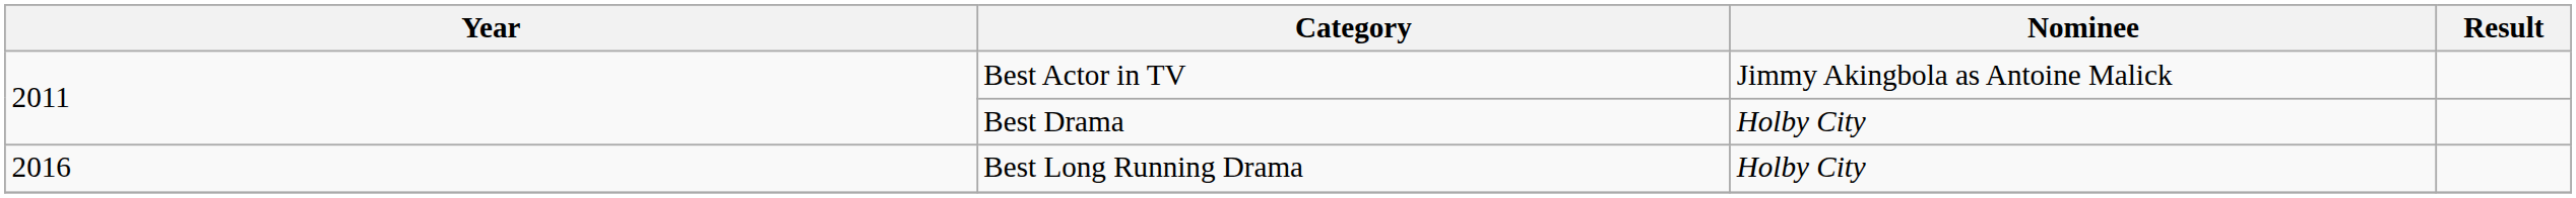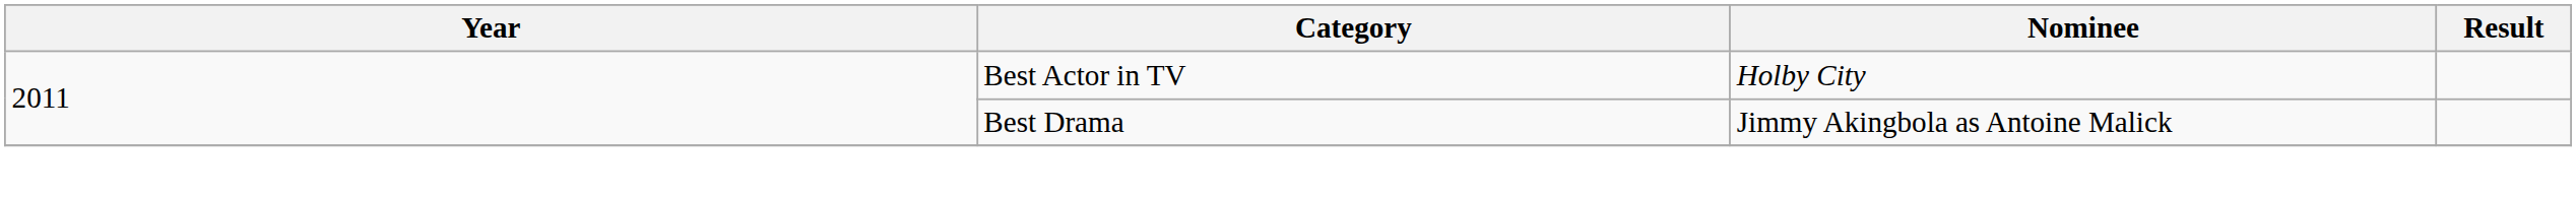Best Actor in TV | Nominee: Jimmy Akingbola as Antoine Malick -> Holby City
Best Drama | Nominee: Holby City -> Jimmy Akingbola as Antoine Malick
- row: 2016 | Best Long Running Drama | Holby City
